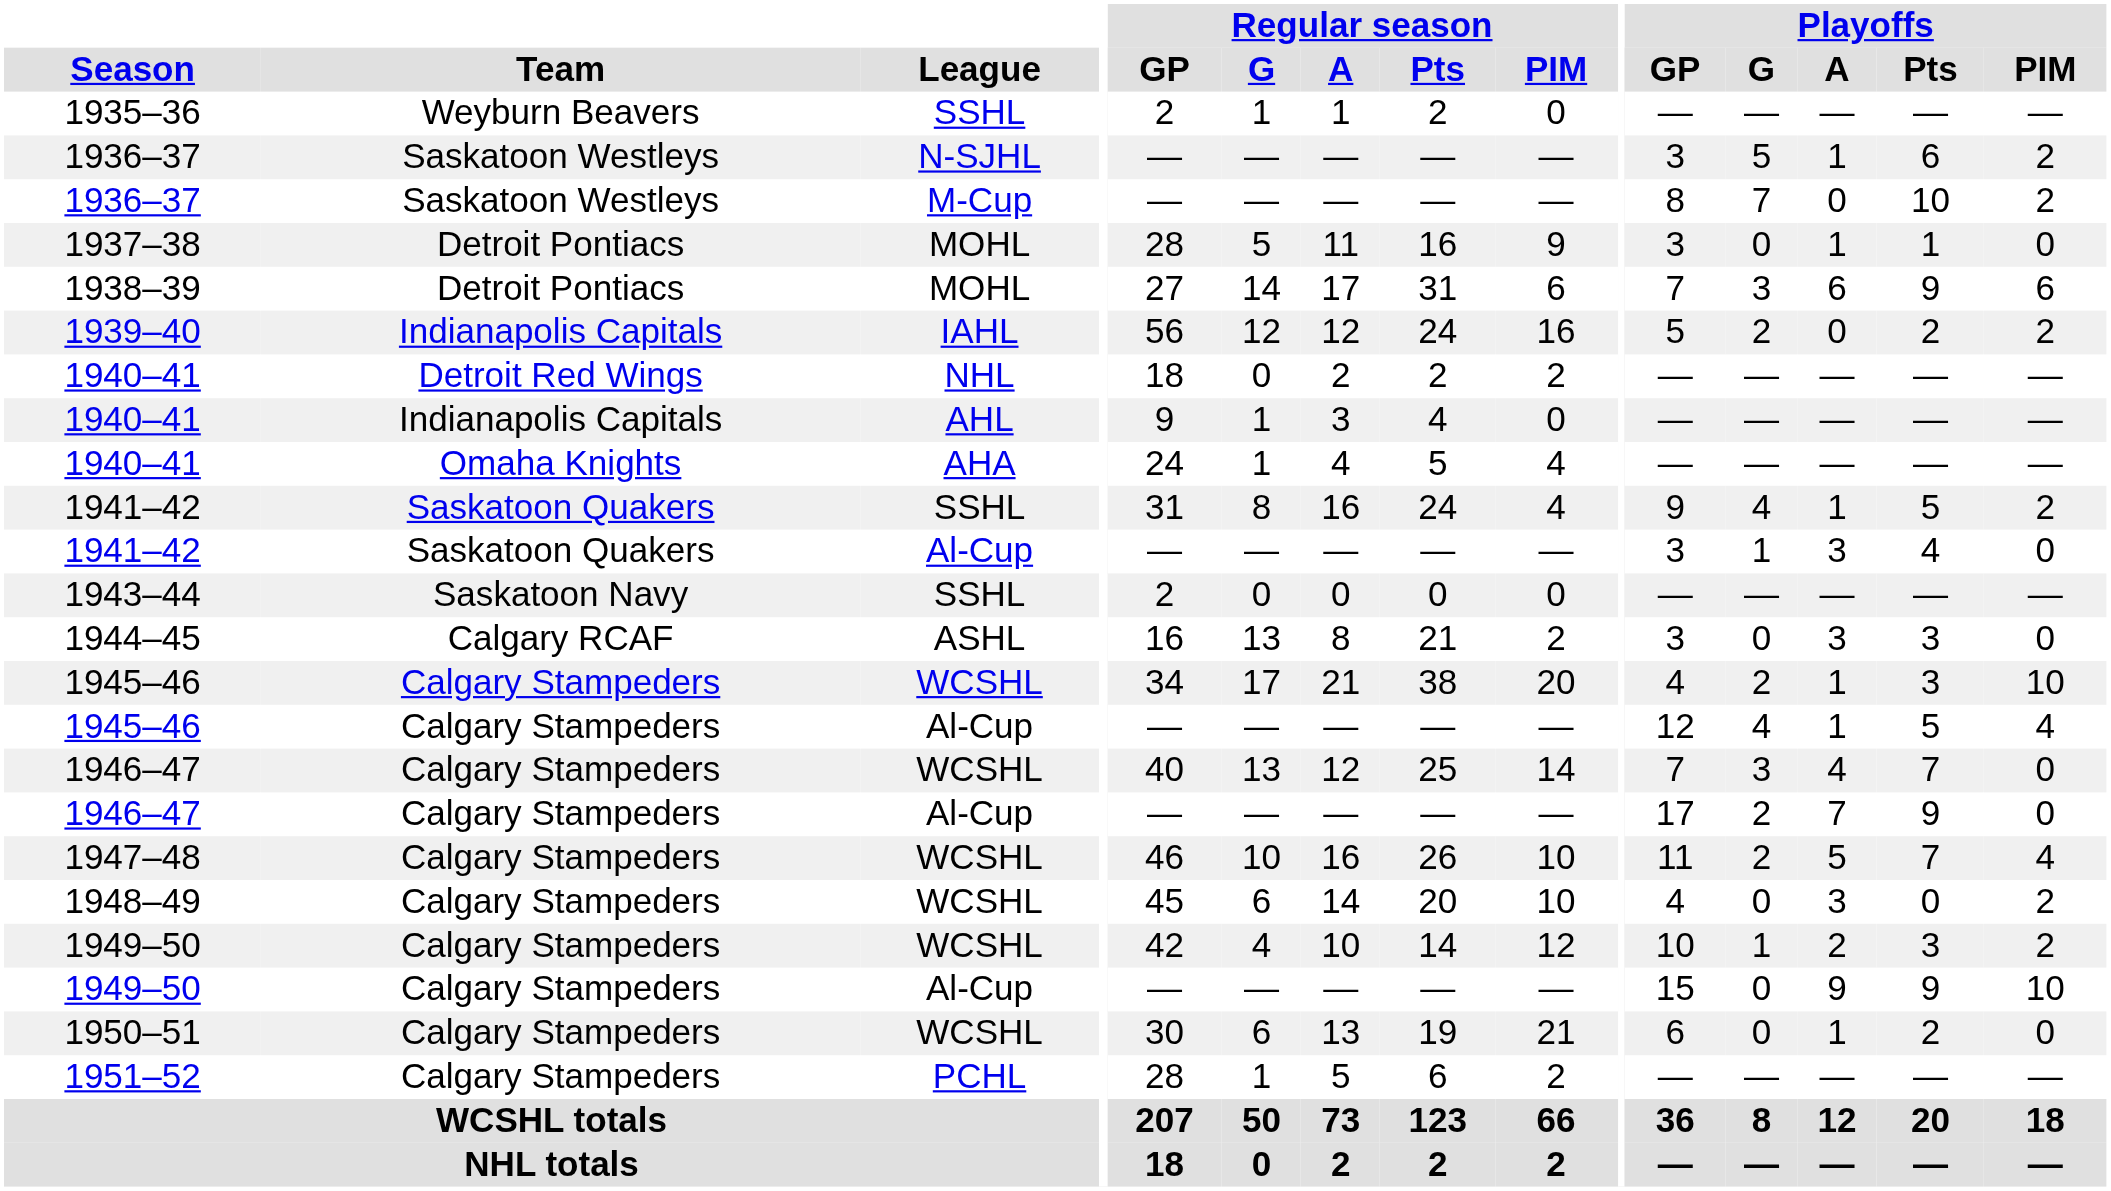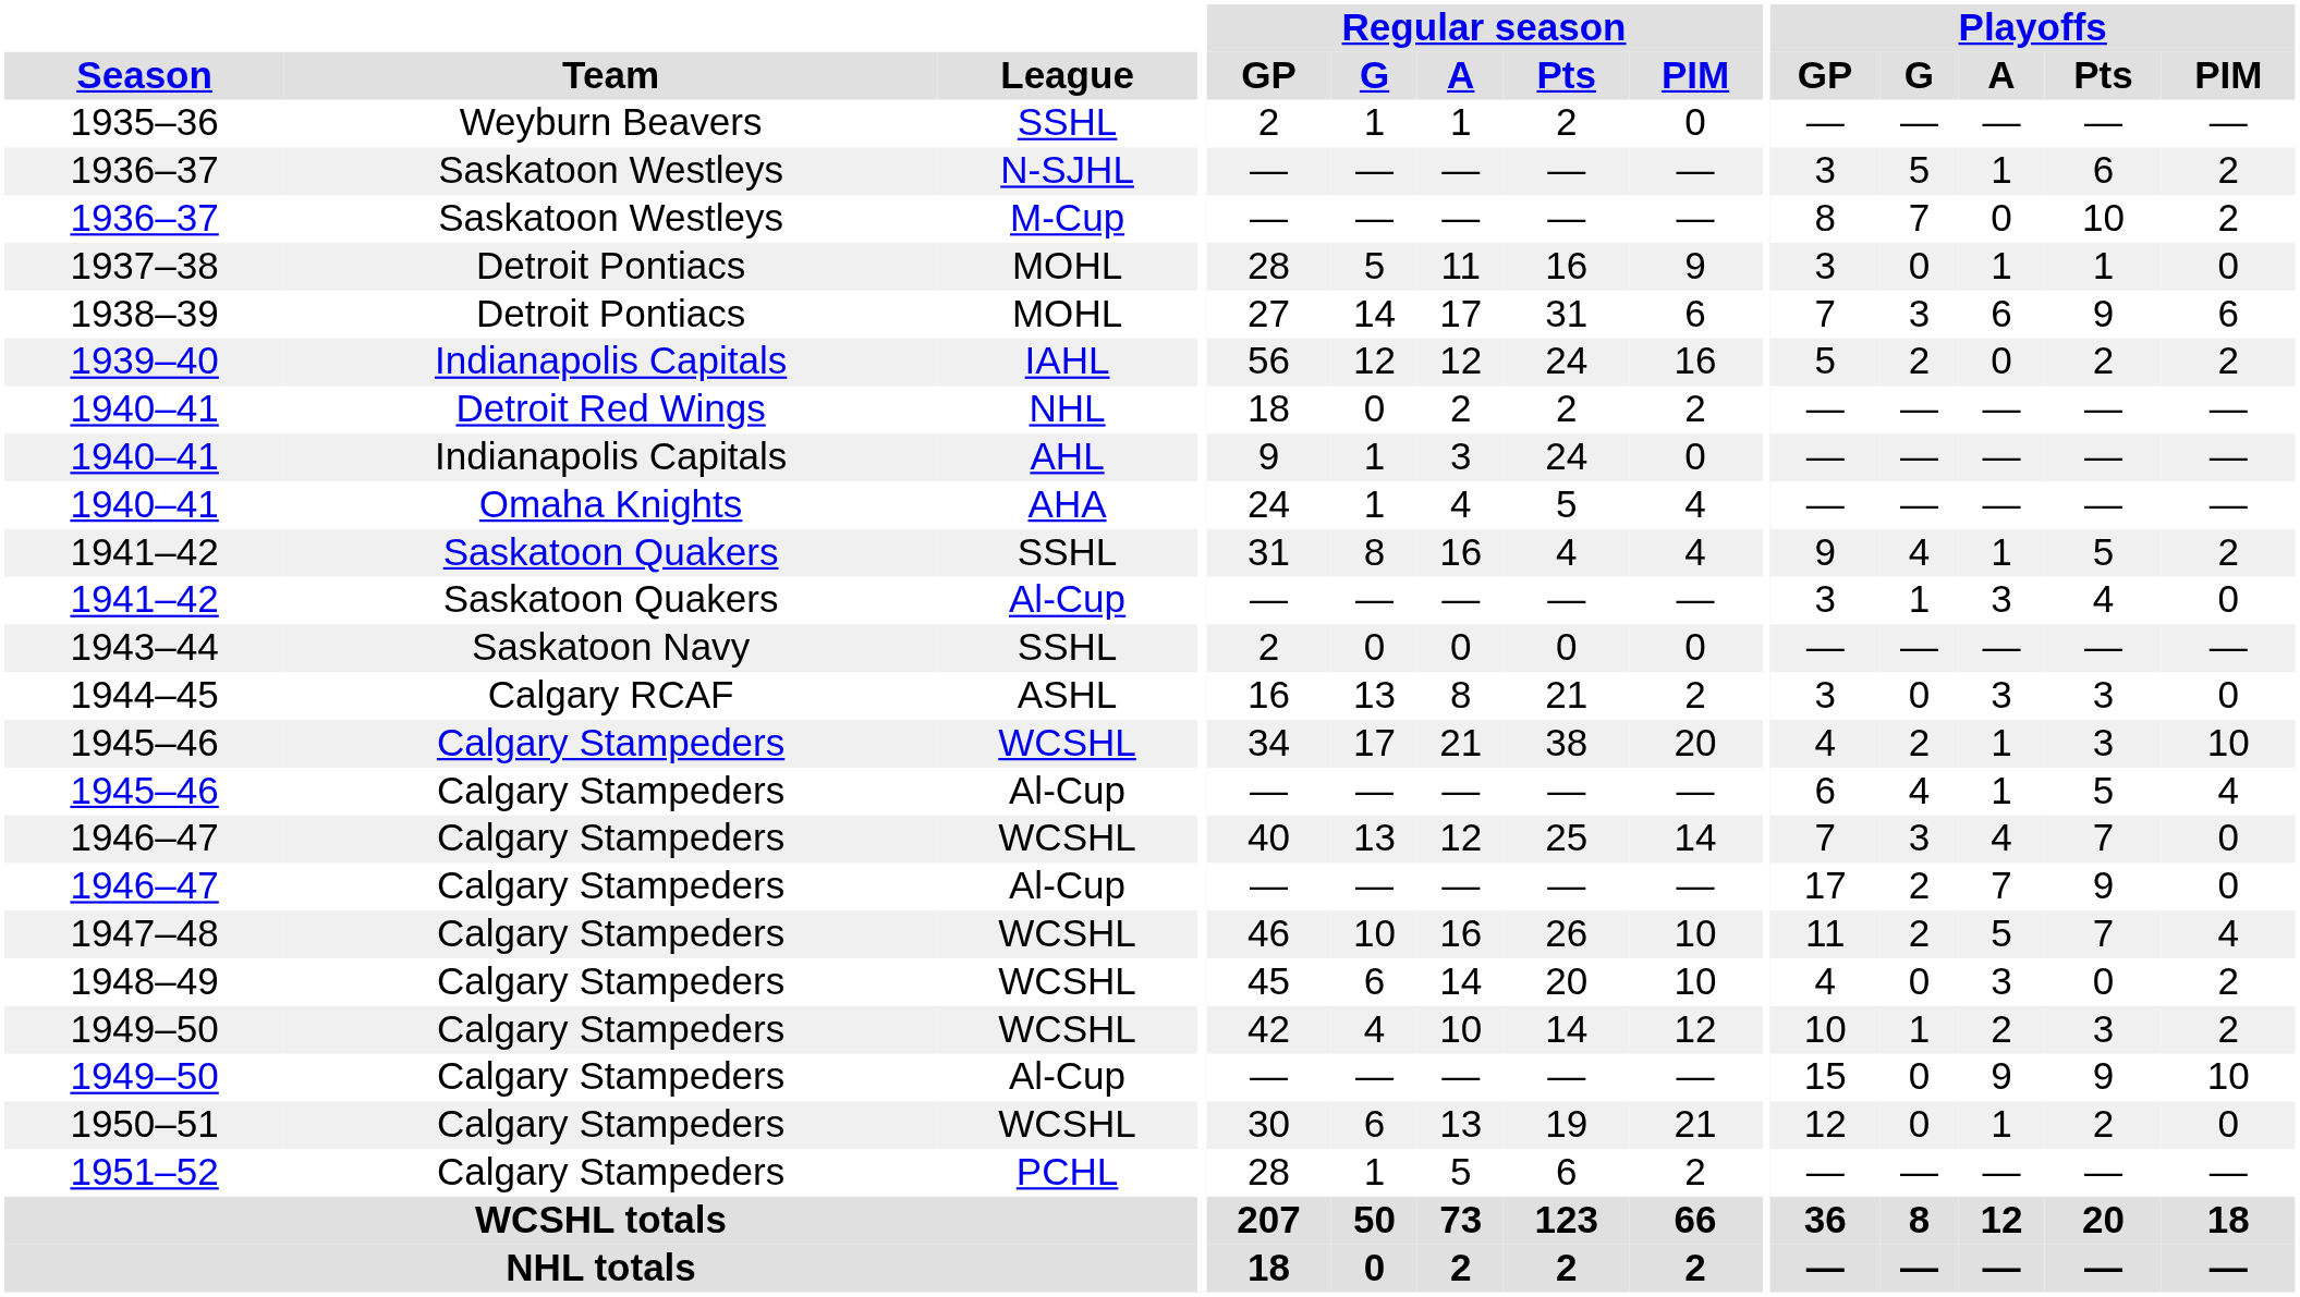1940–41 / AHL | Regular season / Pts: 4 -> 24
1941–42 / SSHL | Regular season / Pts: 24 -> 4
1945–46 / Al-Cup | Playoffs / GP: 12 -> 6
1950–51 | Playoffs / GP: 6 -> 12
